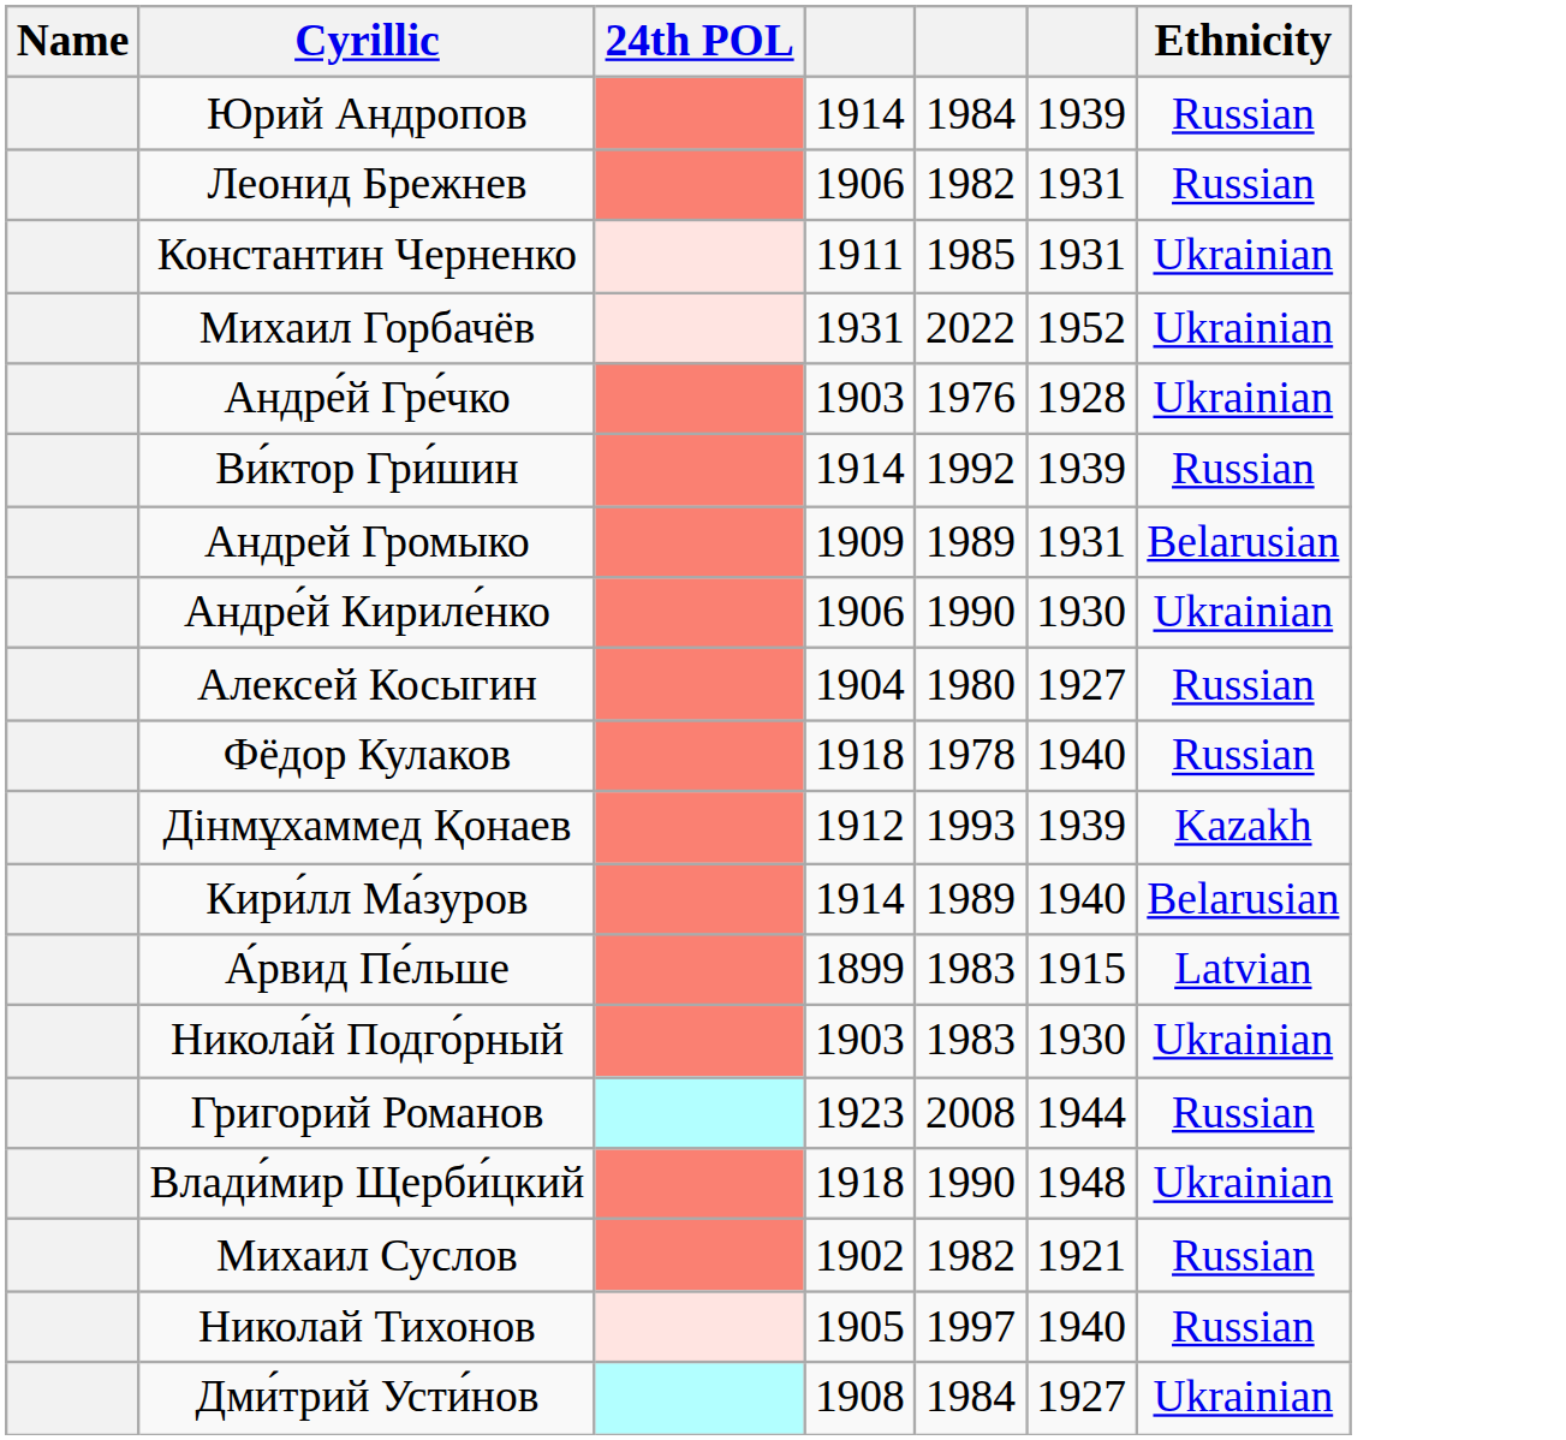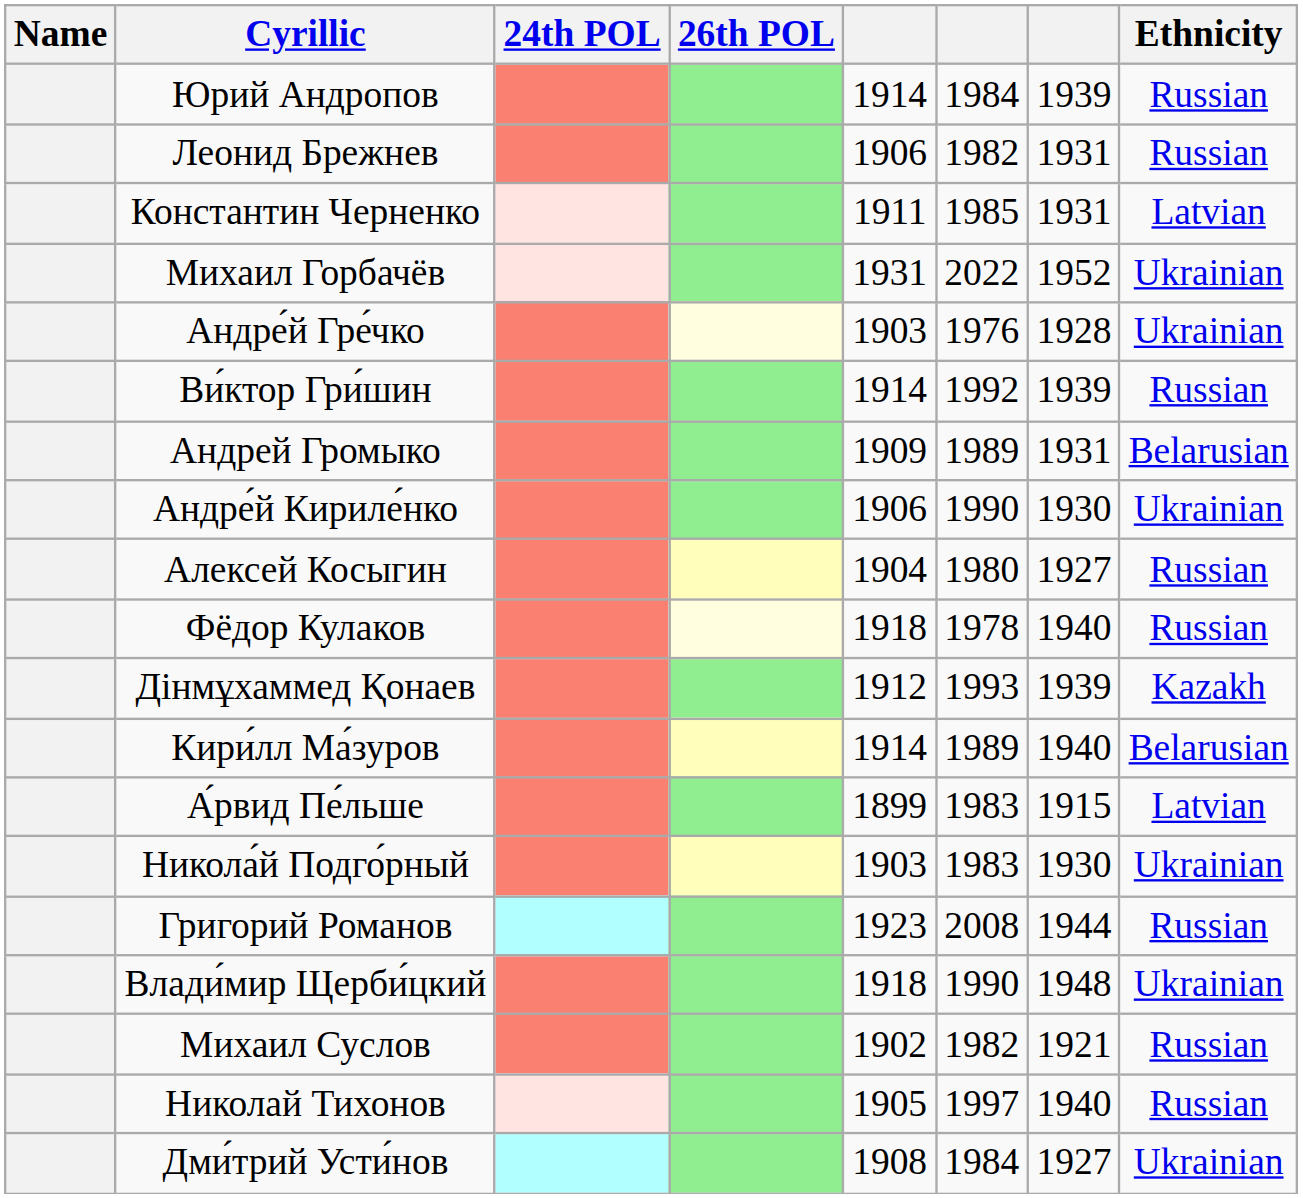+ column: 26th POL
Константин Черненко | Ethnicity: Ukrainian -> Latvian
